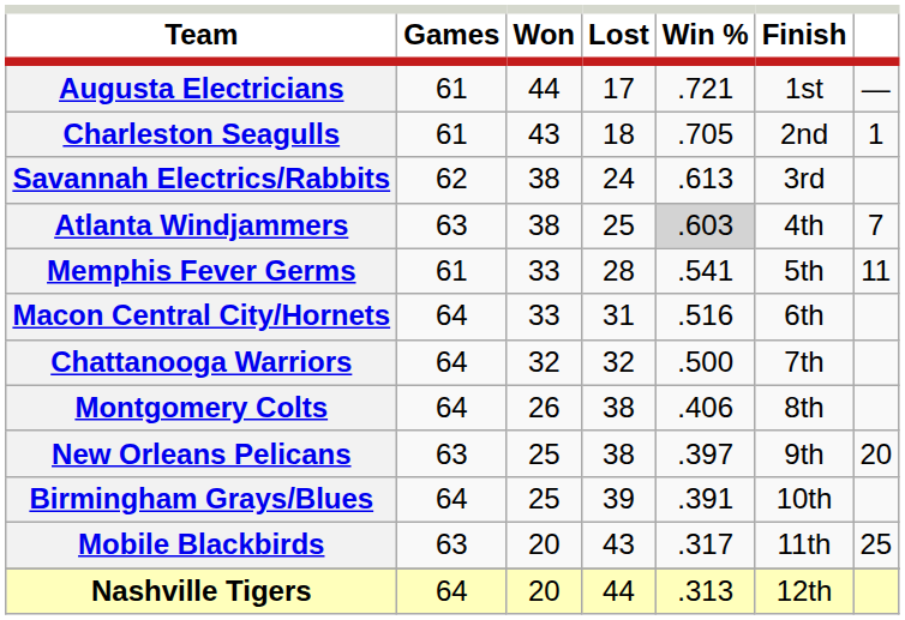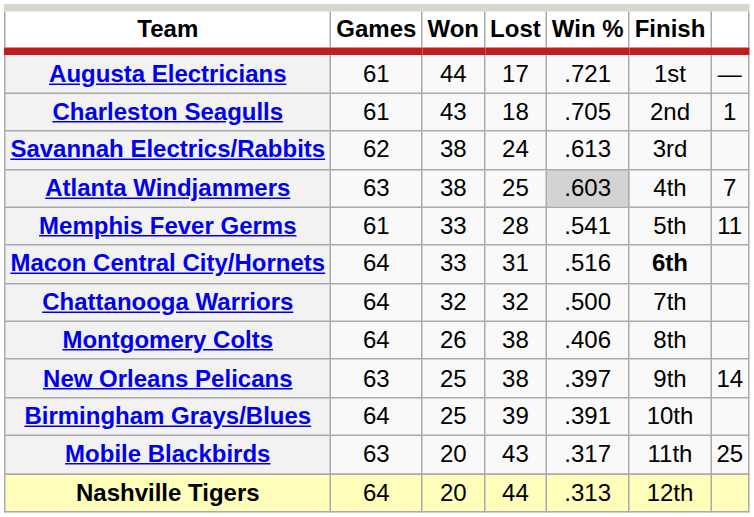Macon Central City/Hornets | Finish: normal -> bold
New Orleans Pelicans | column 7: 20 -> 14
